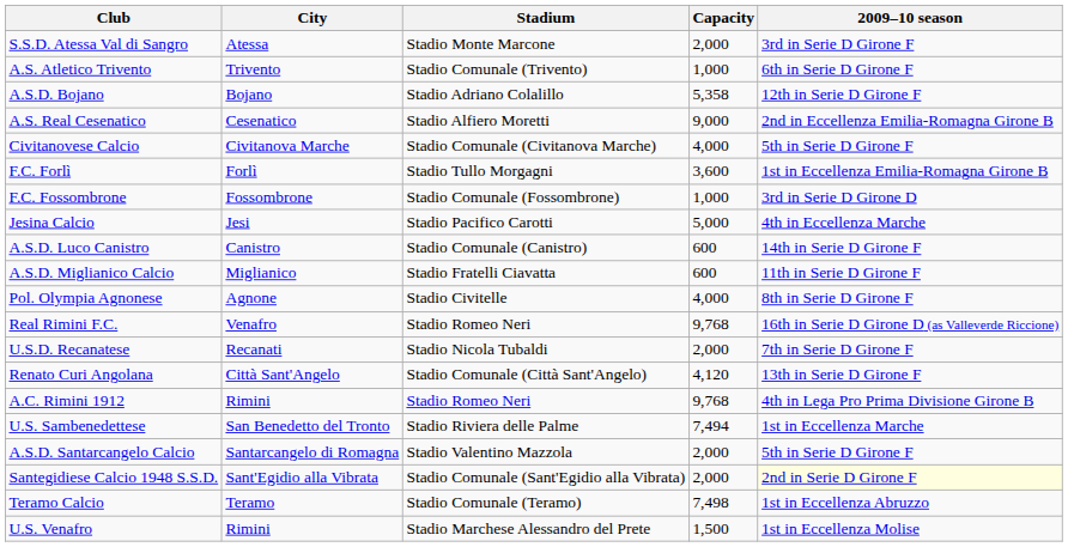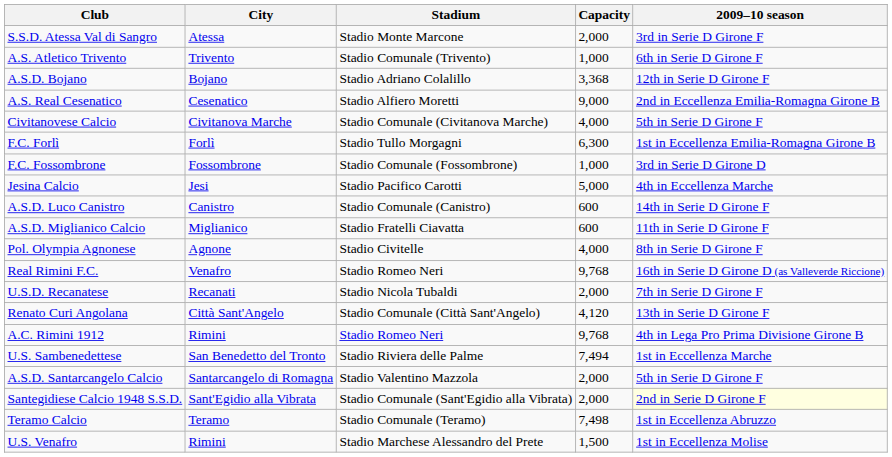A.S.D. Bojano | Capacity: 5,358 -> 3,368
F.C. Forlì | Capacity: 3,600 -> 6,300
